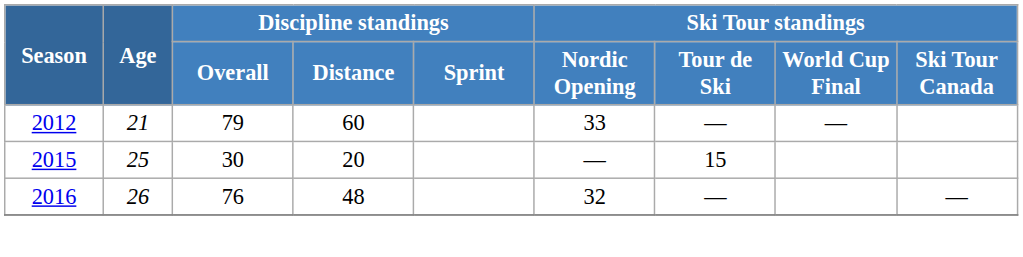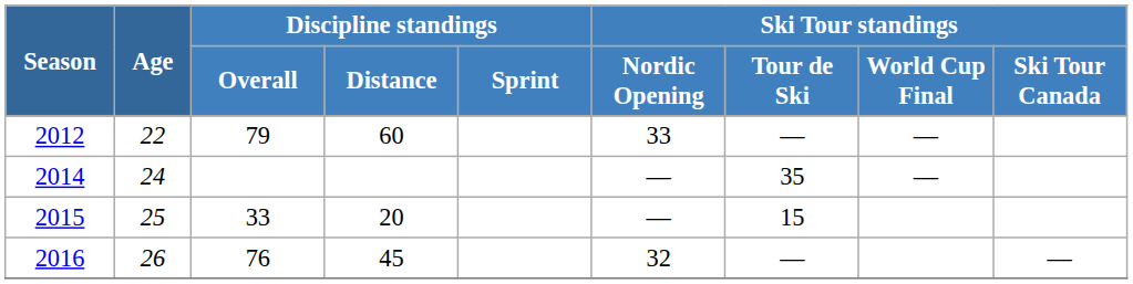2012 | Age: 21 -> 22
+ row: 2014 | 24 | — | 35 | —
2015 | Discipline standings / Overall: 30 -> 33
2016 | Discipline standings / Distance: 48 -> 45
